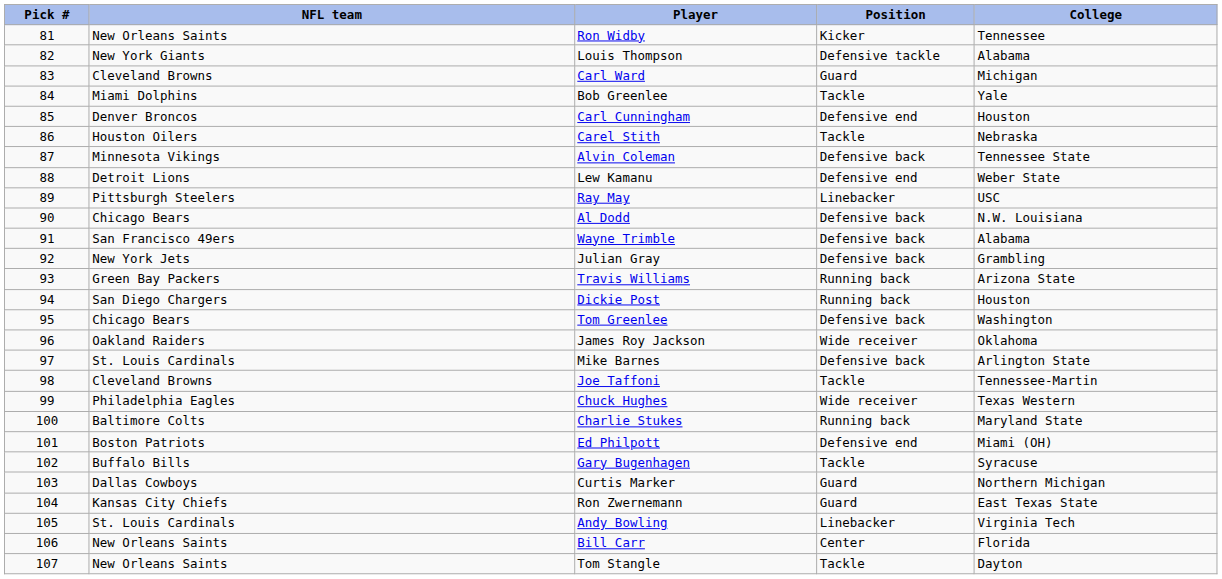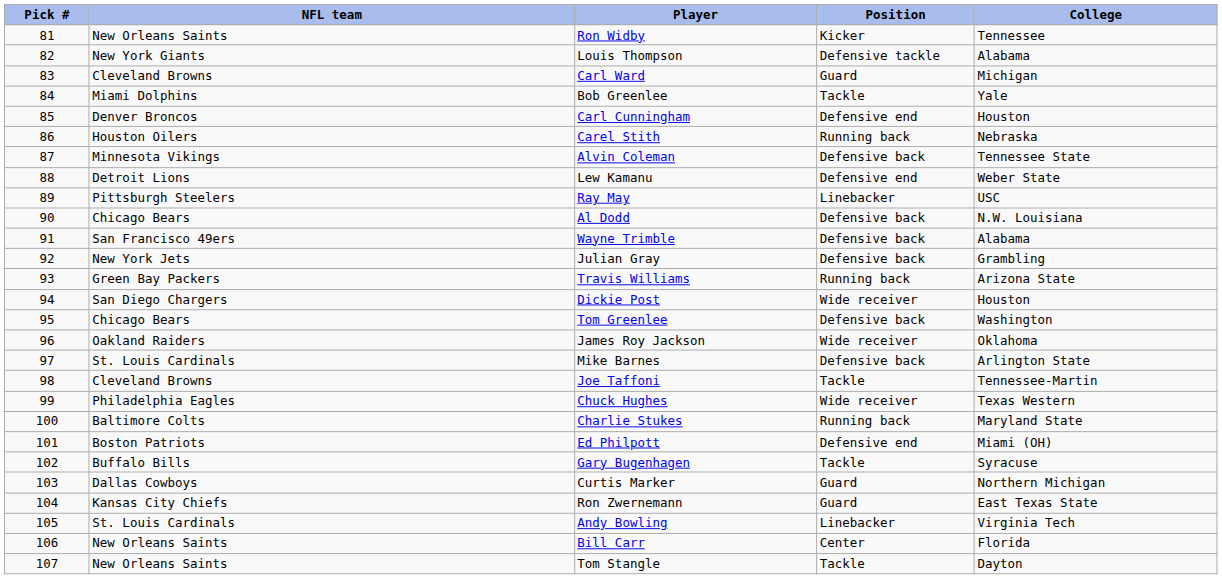Carel Stith | Position: Tackle -> Running back
Dickie Post | Position: Running back -> Wide receiver
